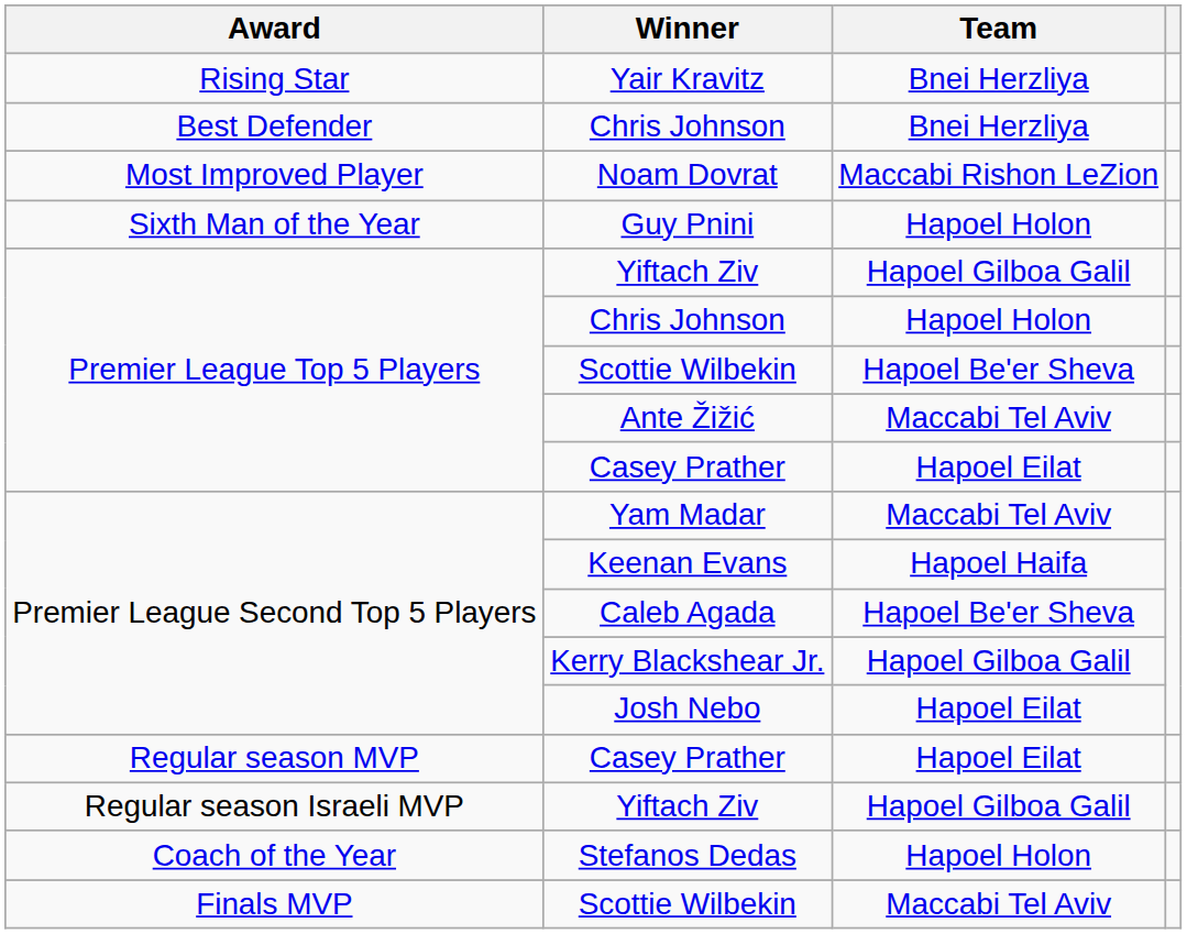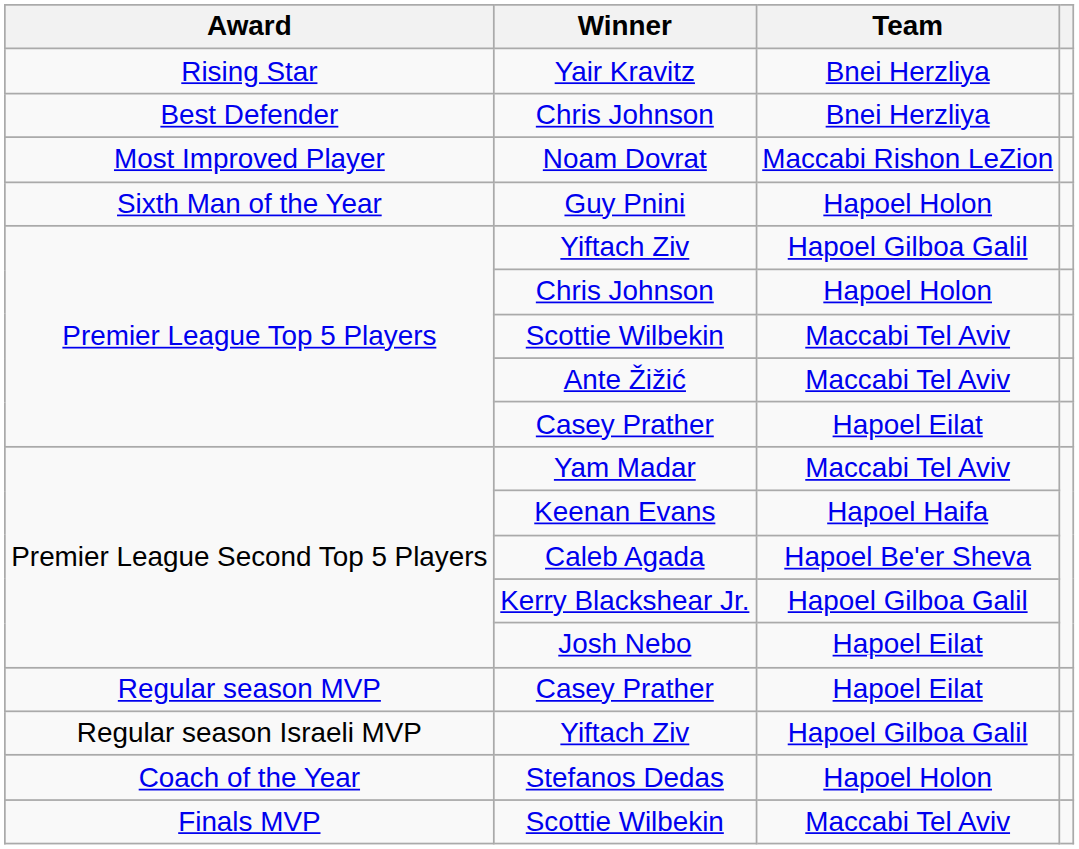Premier League Top 5 Players / Scottie Wilbekin | Team: Hapoel Be'er Sheva -> Maccabi Tel Aviv
